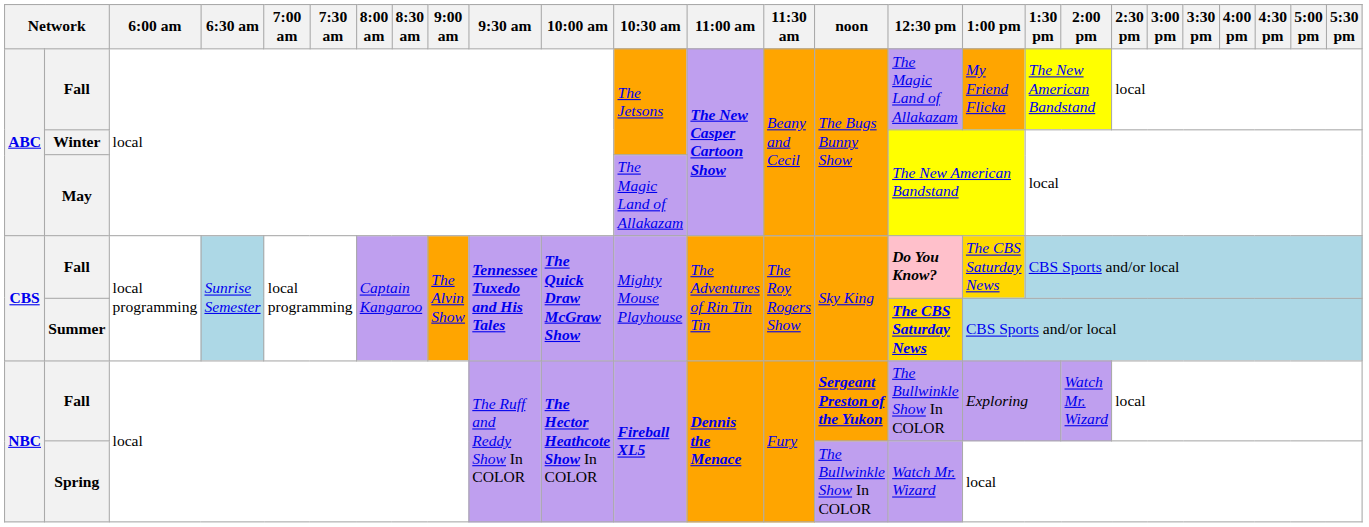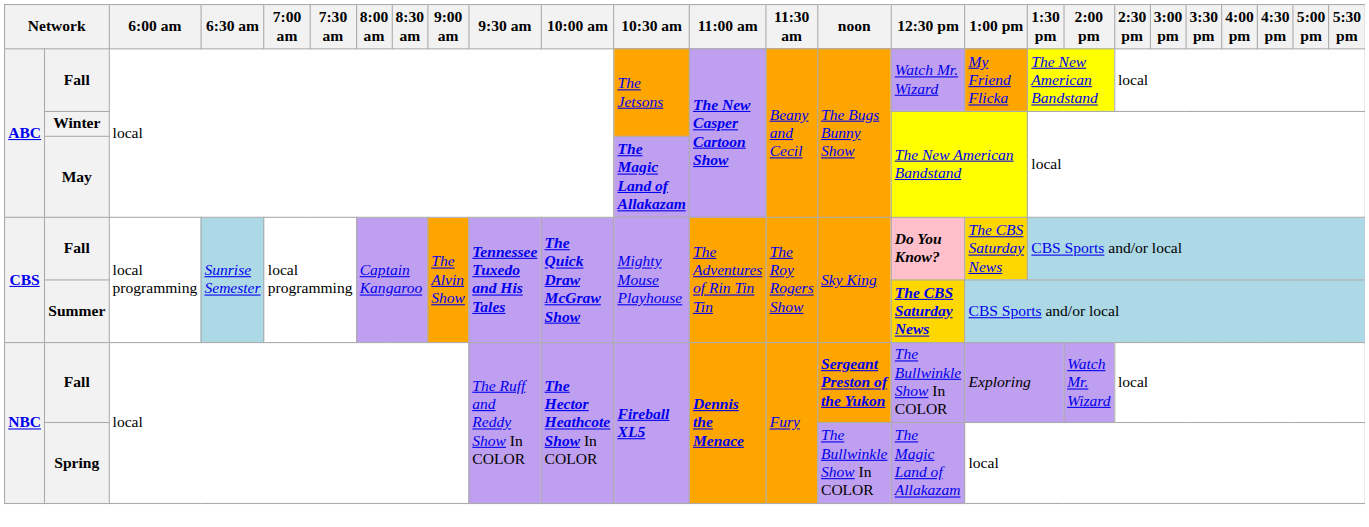ABC / Fall | 12:30 pm: The Magic Land of Allakazam -> Watch Mr. Wizard
May | 10:30 am: normal -> bold
Spring | 12:30 pm: Watch Mr. Wizard -> The Magic Land of Allakazam
